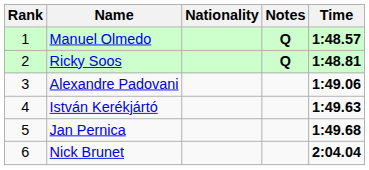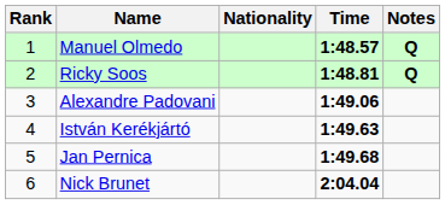columns swapped: Time <-> Notes
